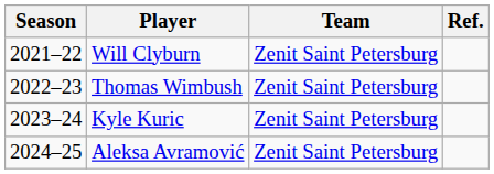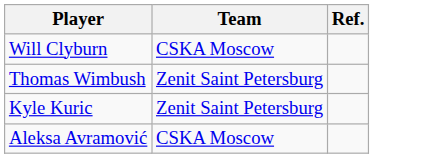- column: Season | 2021–22 | 2022–23 | 2023–24 | 2024–25
Will Clyburn | Team: Zenit Saint Petersburg -> CSKA Moscow
Aleksa Avramović | Team: Zenit Saint Petersburg -> CSKA Moscow
